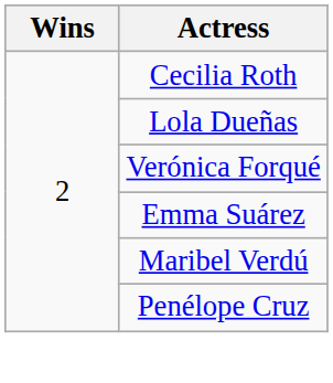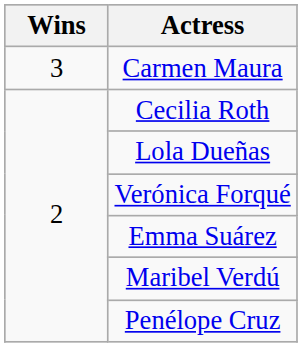+ row: 3 | Carmen Maura
